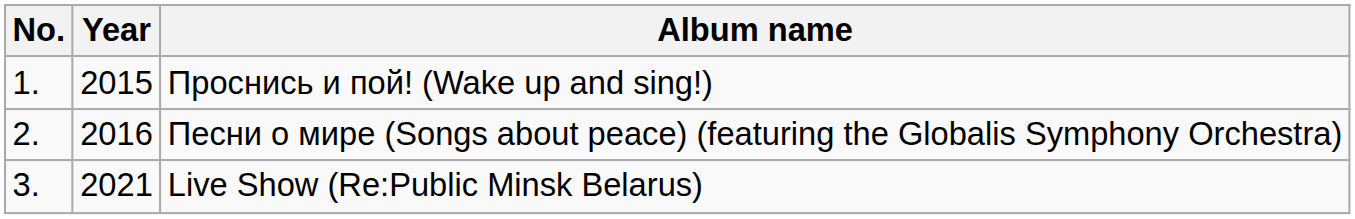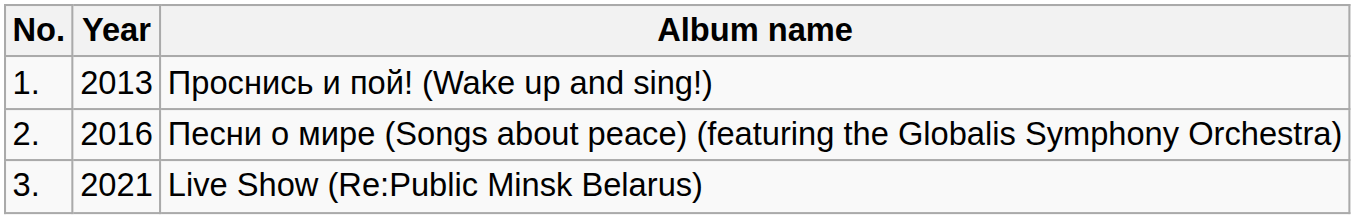Проснись и пой! (Wake up and sing!) | Year: 2015 -> 2013
